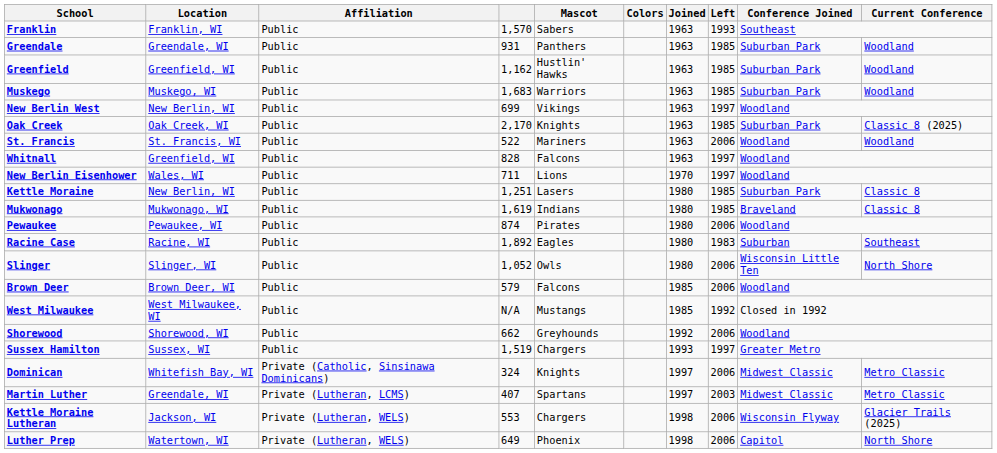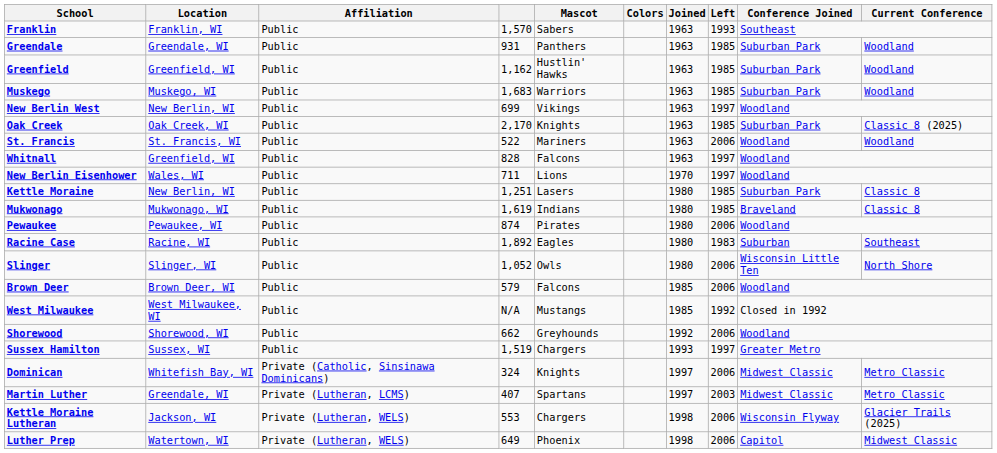Luther Prep | Current Conference: North Shore -> Midwest Classic
